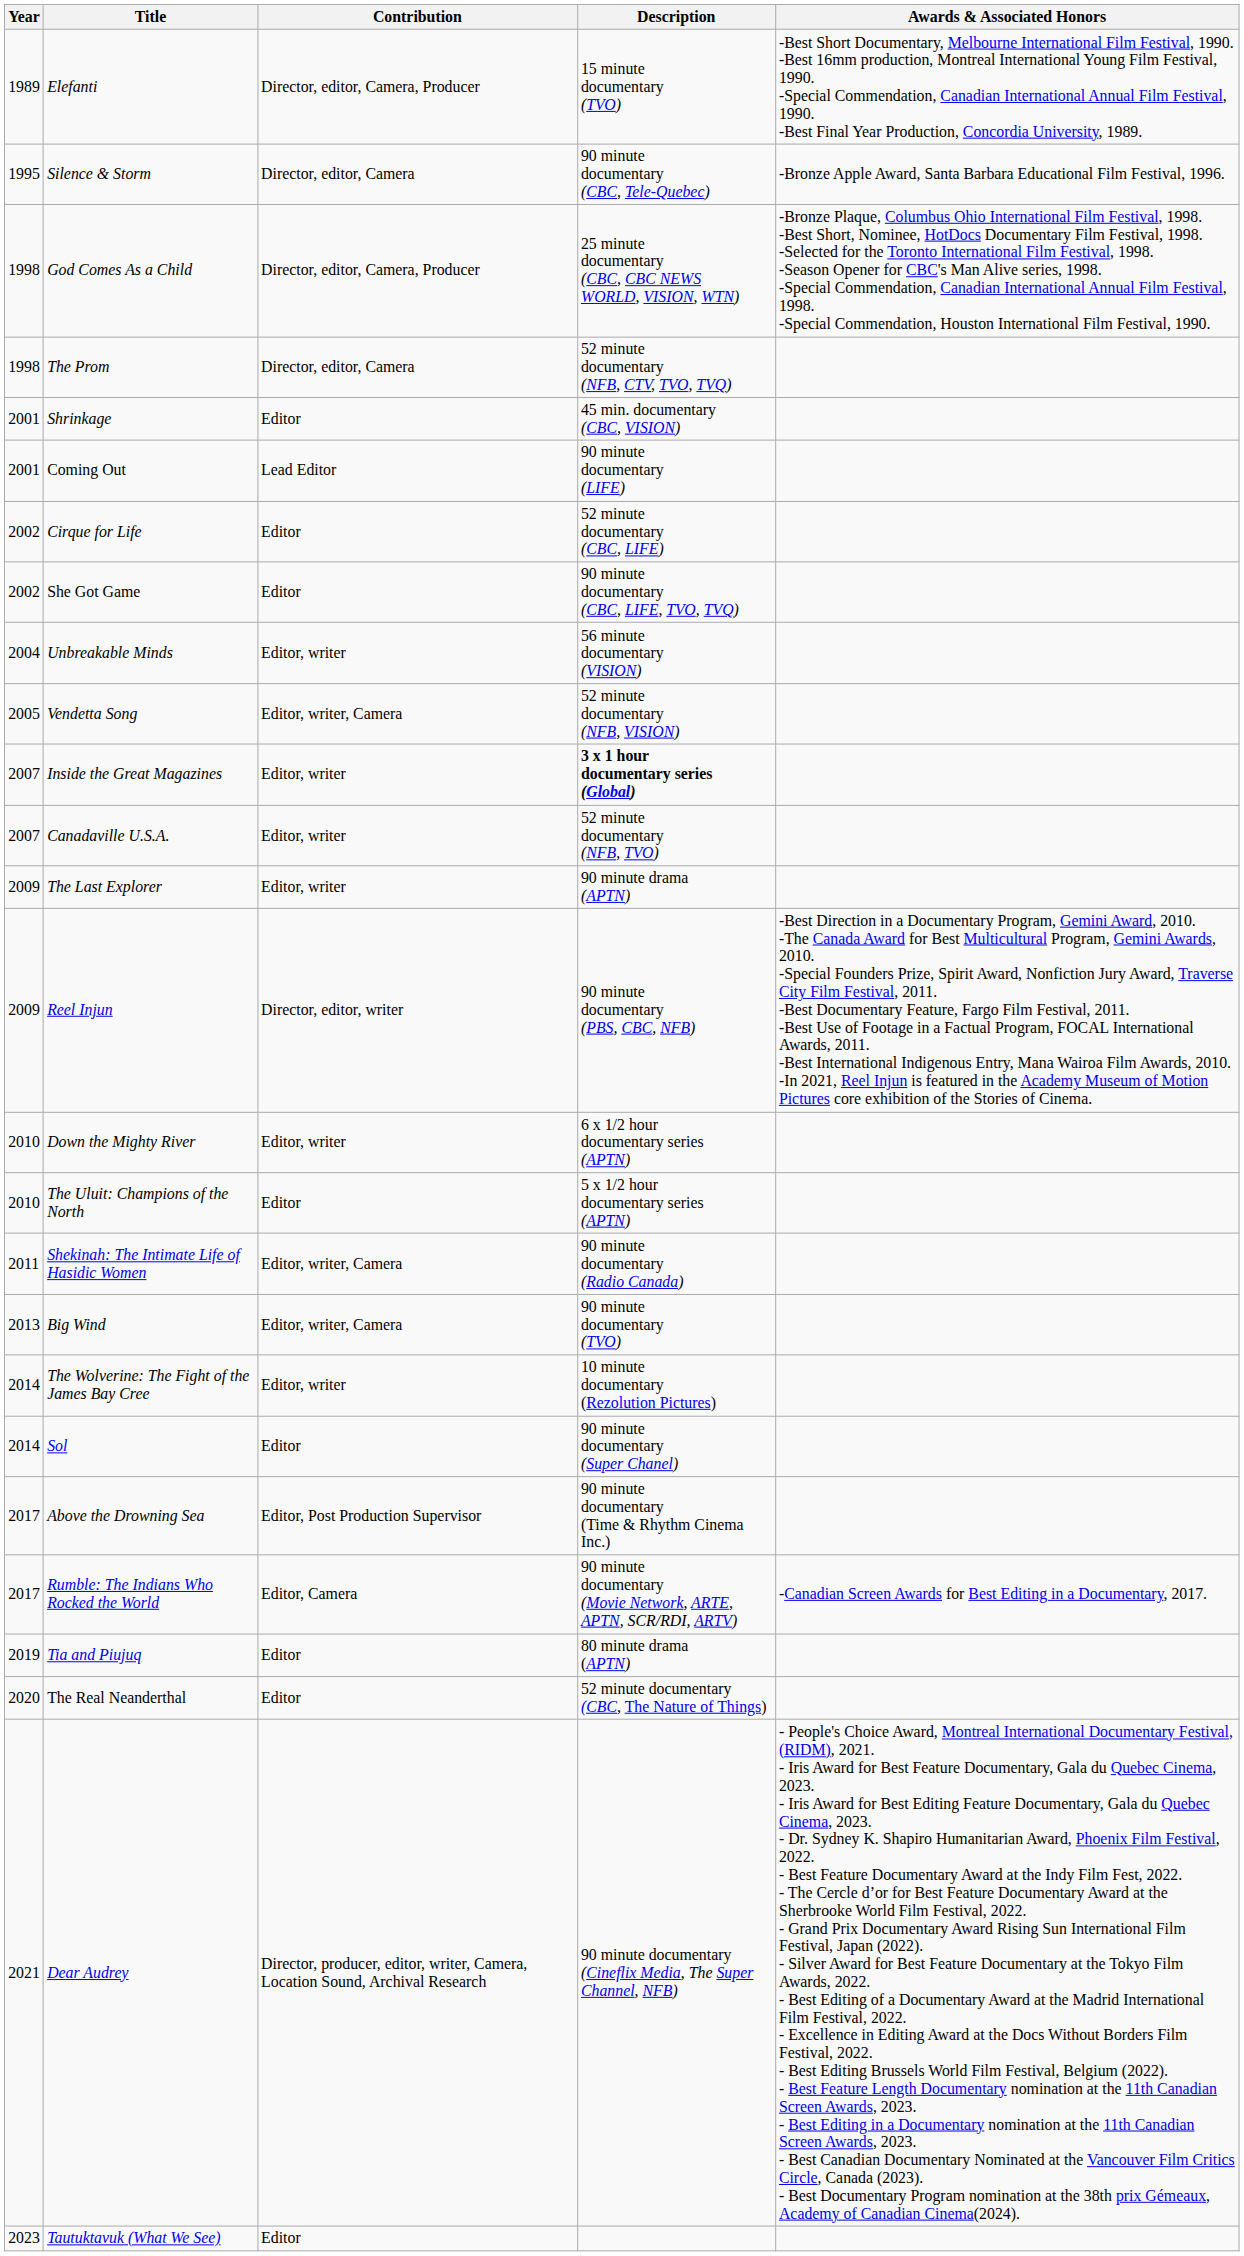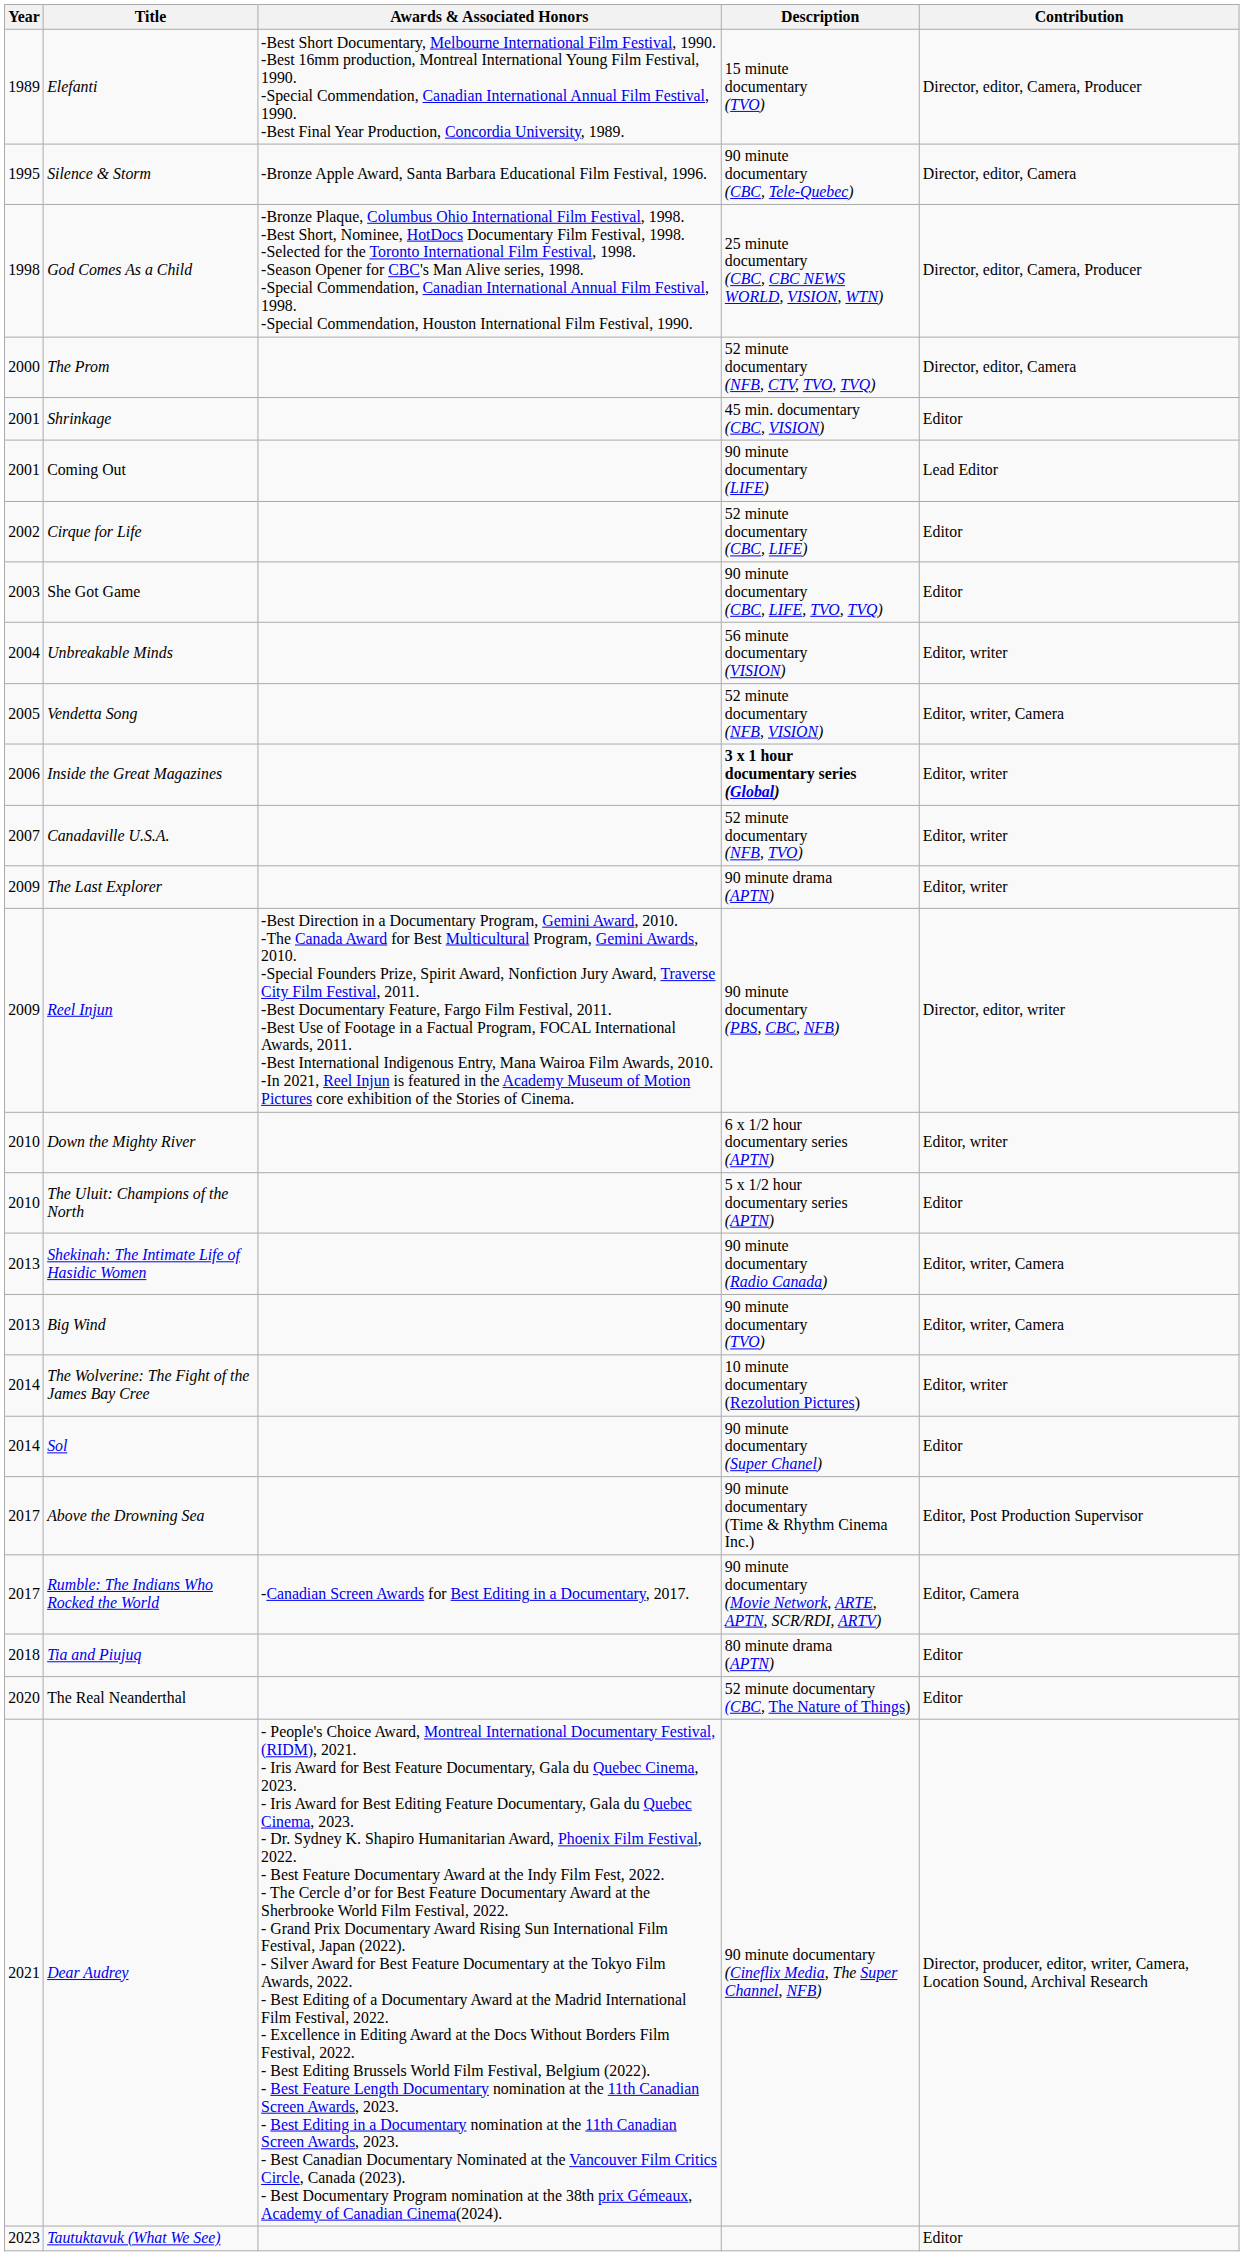columns swapped: Contribution <-> Awards & Associated Honors
The Prom | Year: 1998 -> 2000
She Got Game | Year: 2002 -> 2003
Inside the Great Magazines | Year: 2007 -> 2006
Shekinah: The Intimate Life of Hasidic Women | Year: 2011 -> 2013
Tia and Piujuq | Year: 2019 -> 2018
